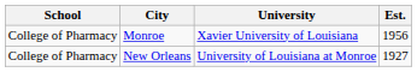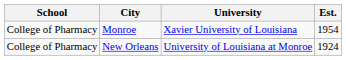Monroe | Est.: 1956 -> 1954
New Orleans | Est.: 1927 -> 1924
